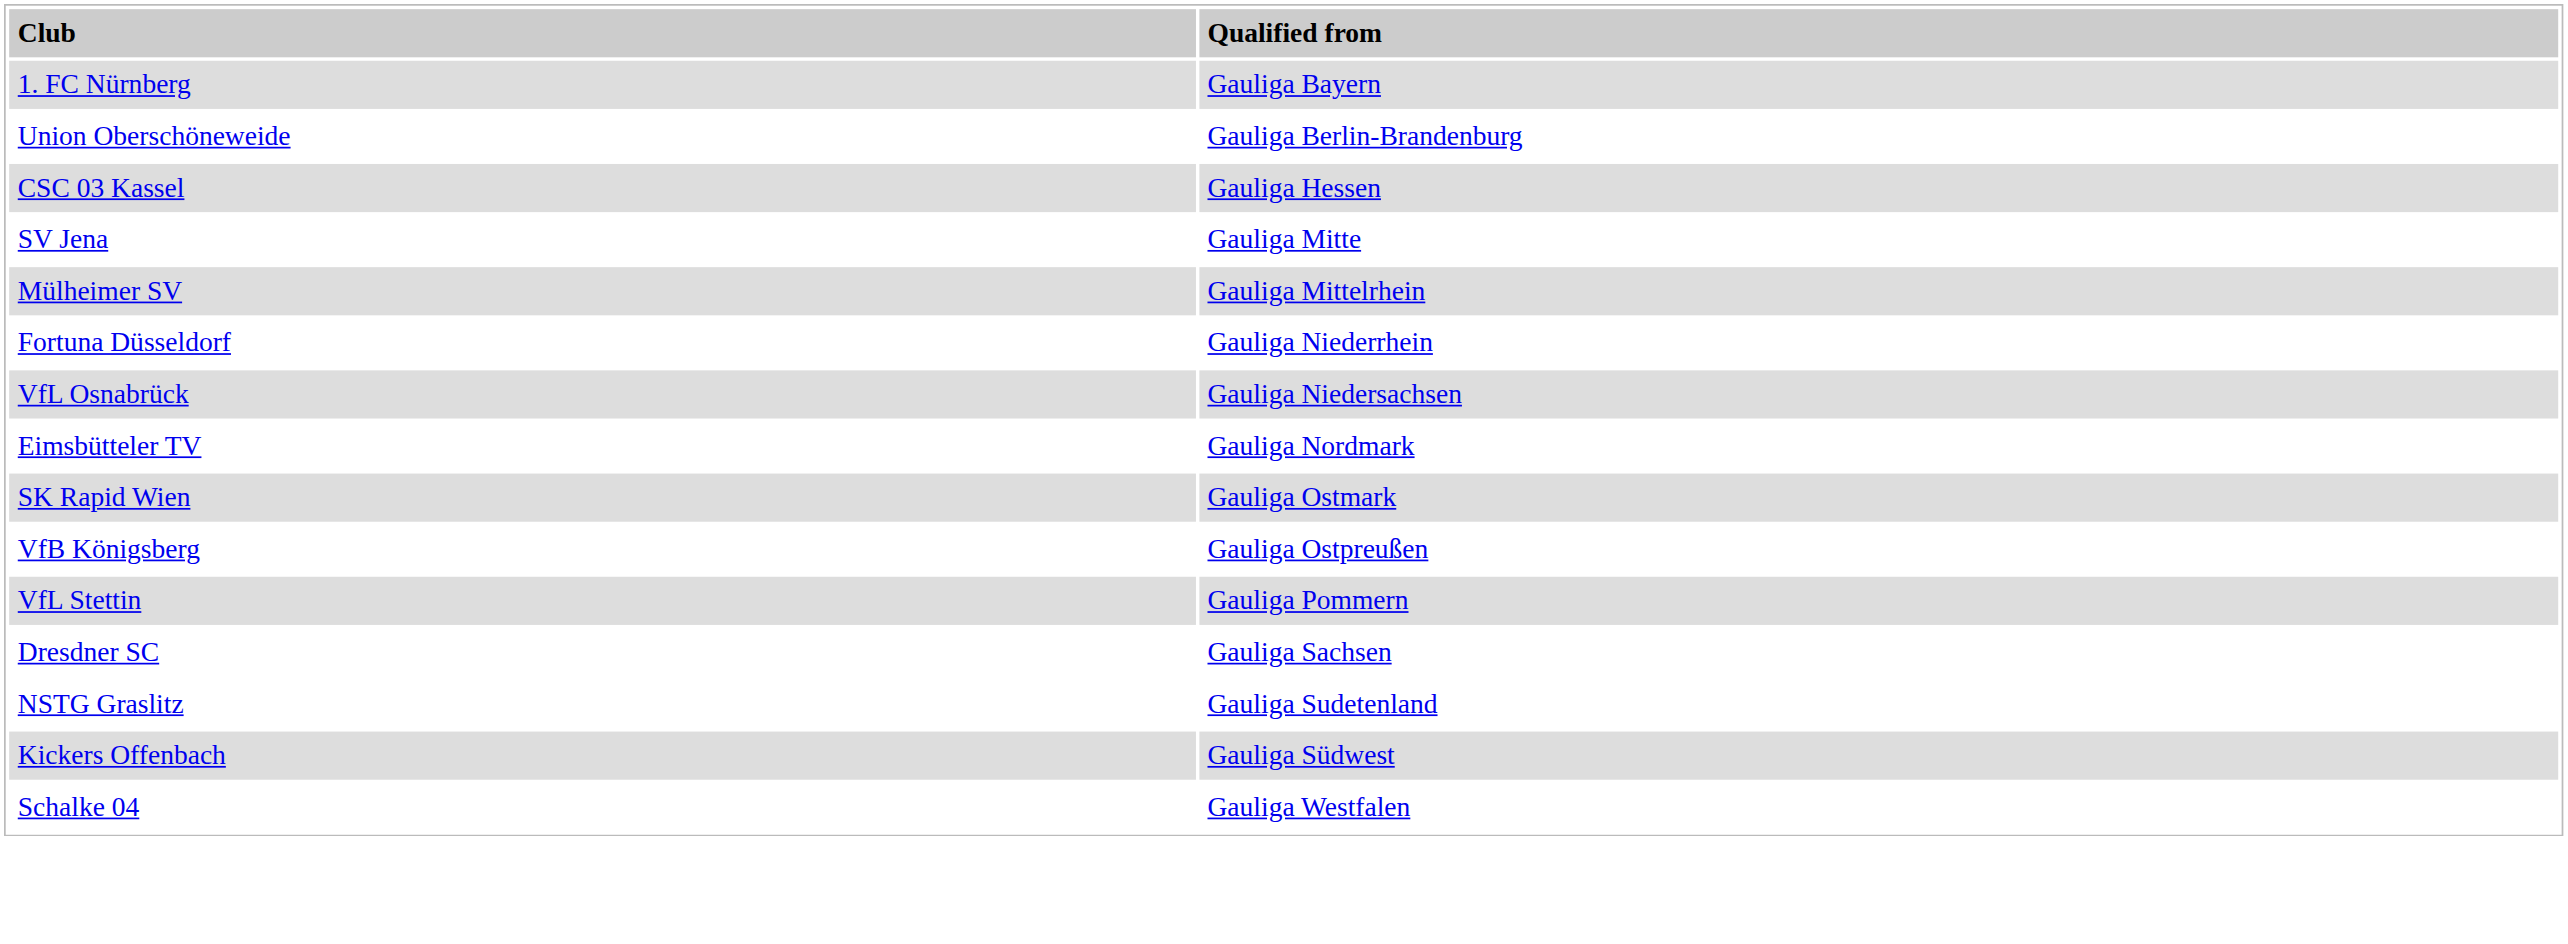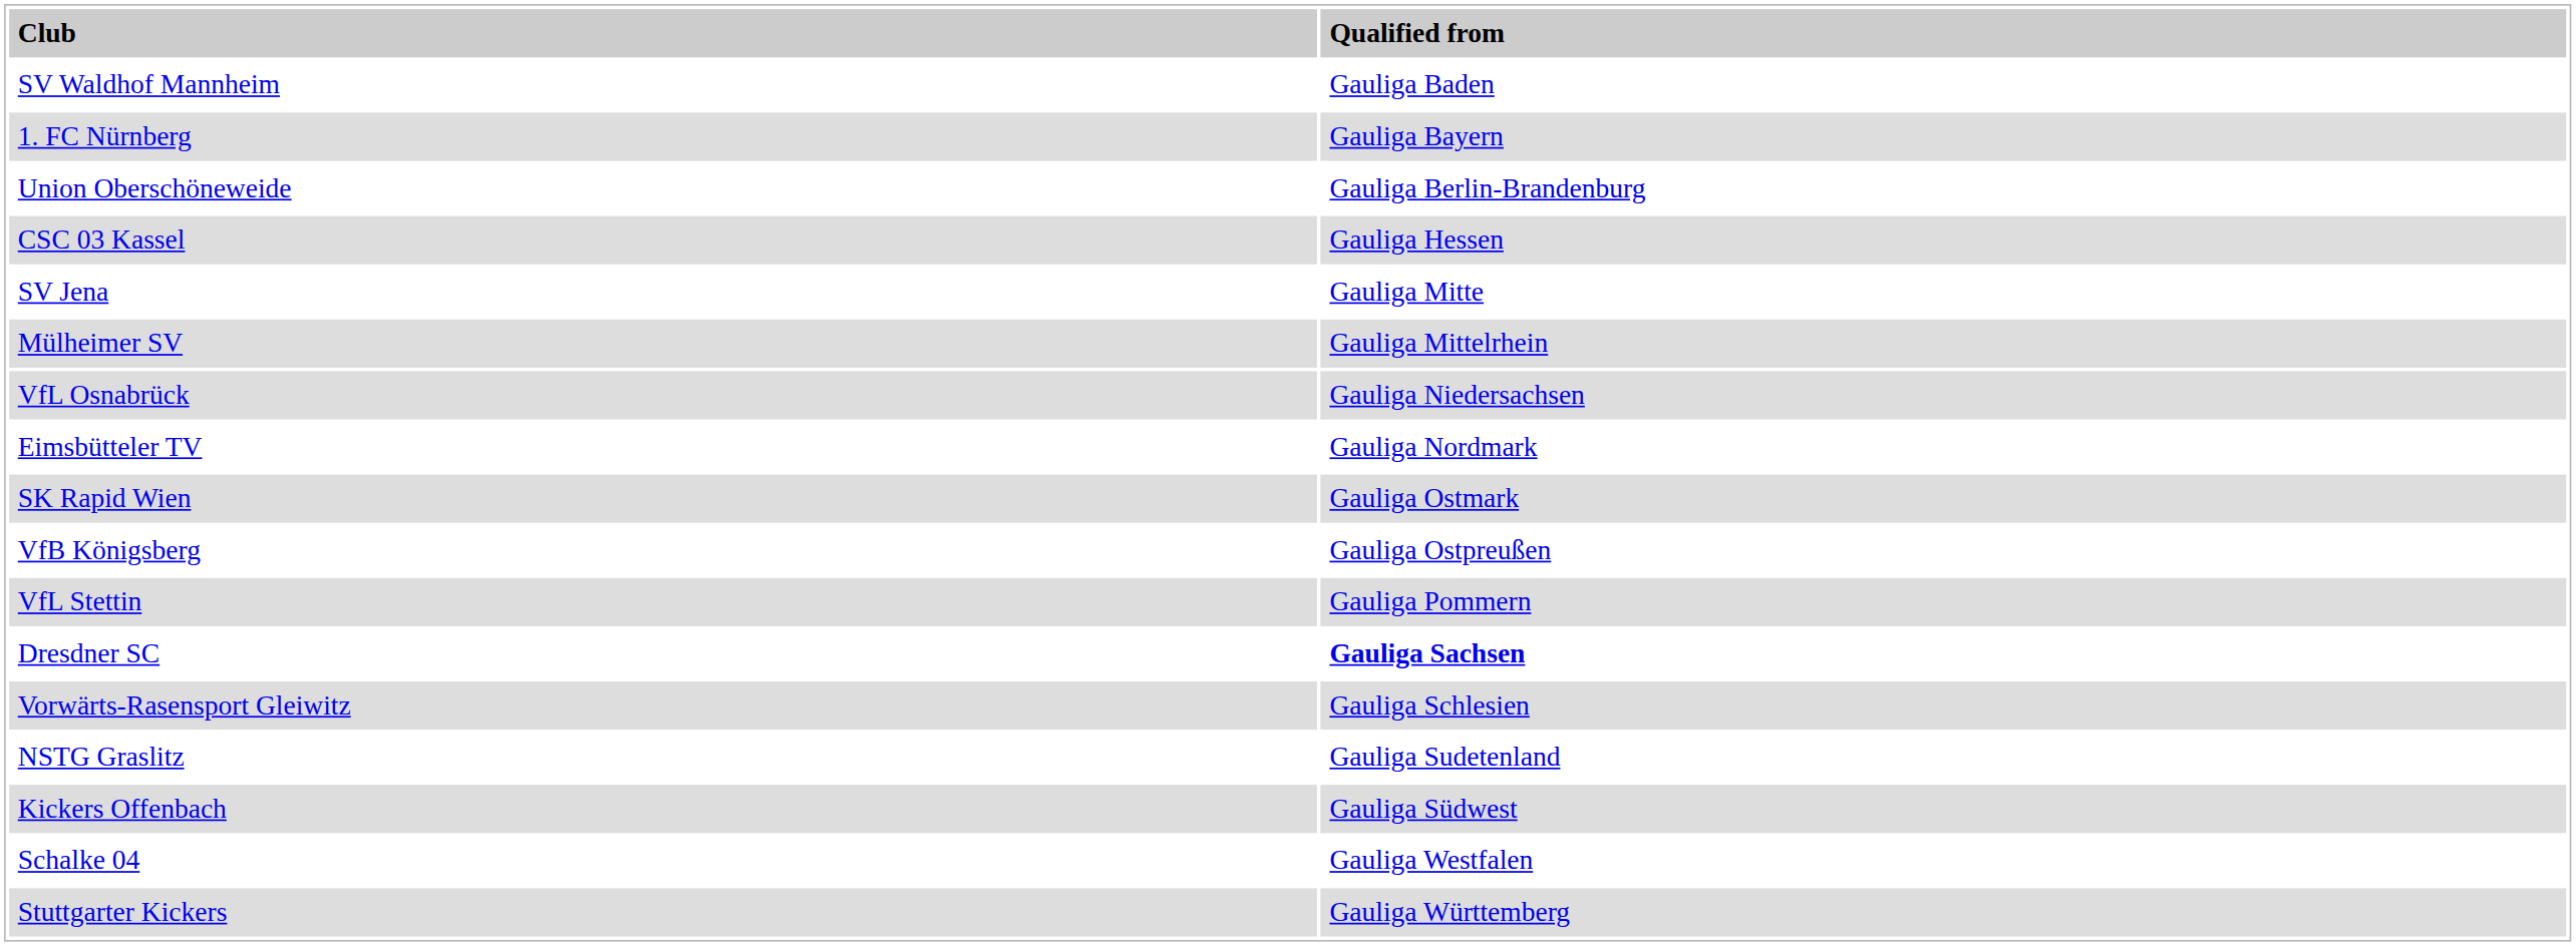+ row: SV Waldhof Mannheim | Gauliga Baden
- row: Fortuna Düsseldorf | Gauliga Niederrhein
Dresdner SC | column 2: normal -> bold
+ row: Vorwärts-Rasensport Gleiwitz | Gauliga Schlesien
+ row: Stuttgarter Kickers | Gauliga Württemberg
